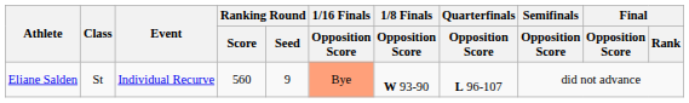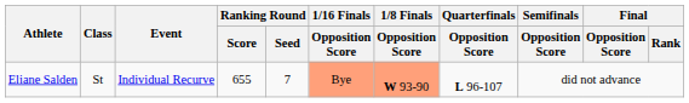Eliane Salden | Ranking Round / Score: 560 -> 655
Eliane Salden | Ranking Round / Seed: 9 -> 7
Eliane Salden | 1/8 Finals / Opposition Score: no background -> lightsalmon background
